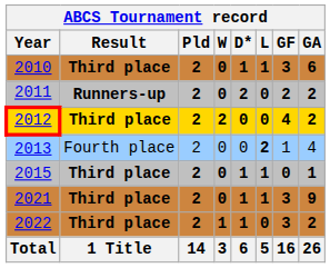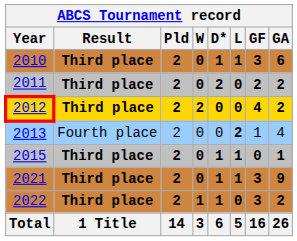2011 | Result: Runners-up -> Third place
